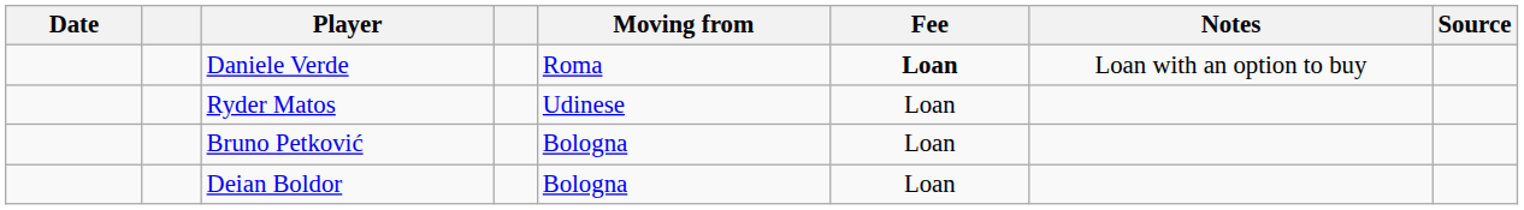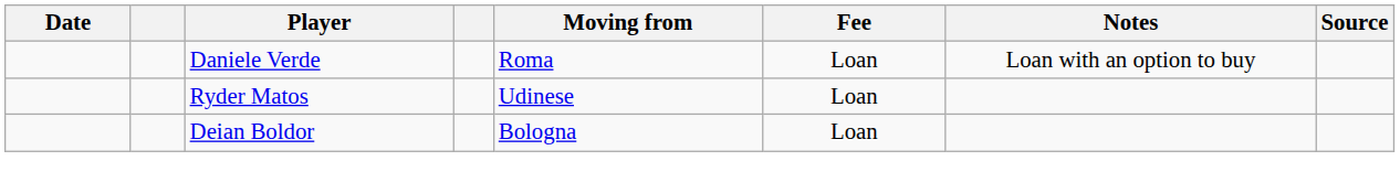Daniele Verde | Fee: bold -> normal
- row: Bruno Petković | Bologna | Loan
